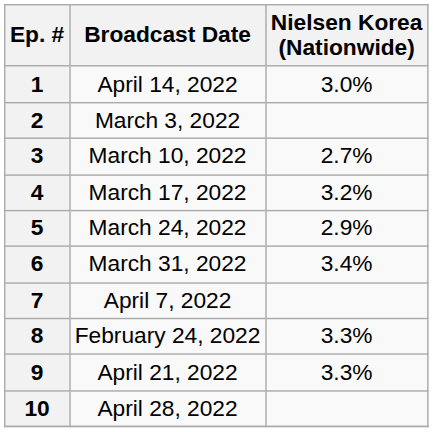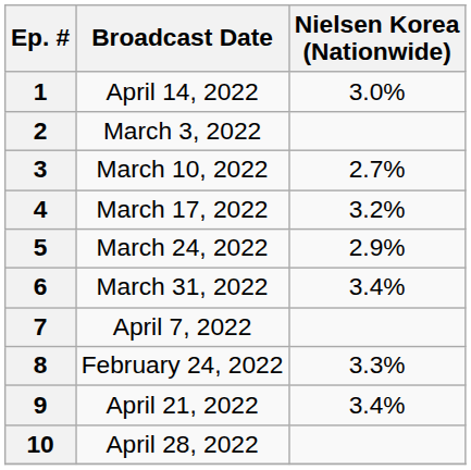9 | Nielsen Korea (Nationwide): 3.3% -> 3.4%
